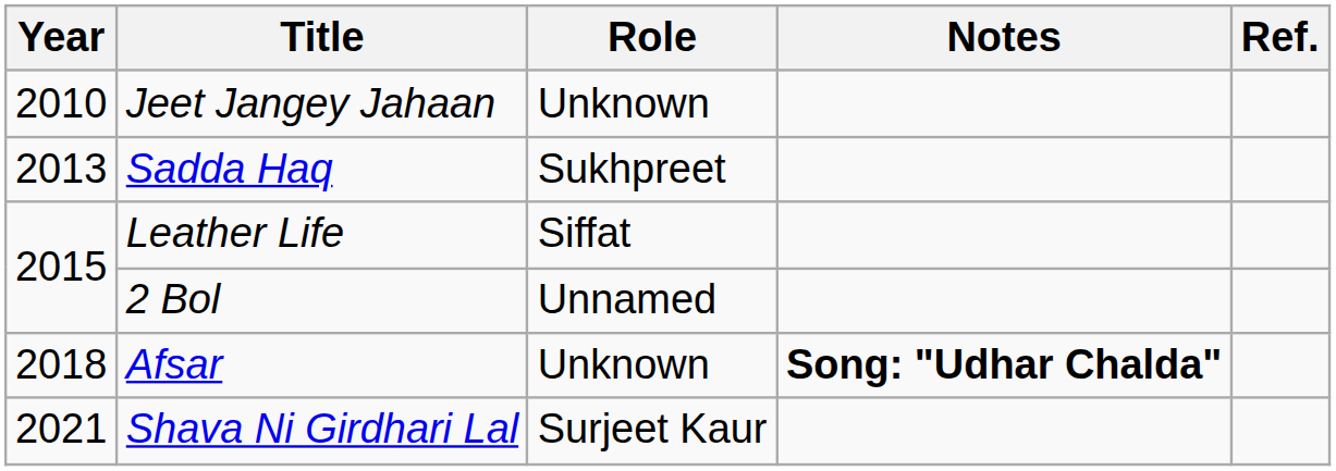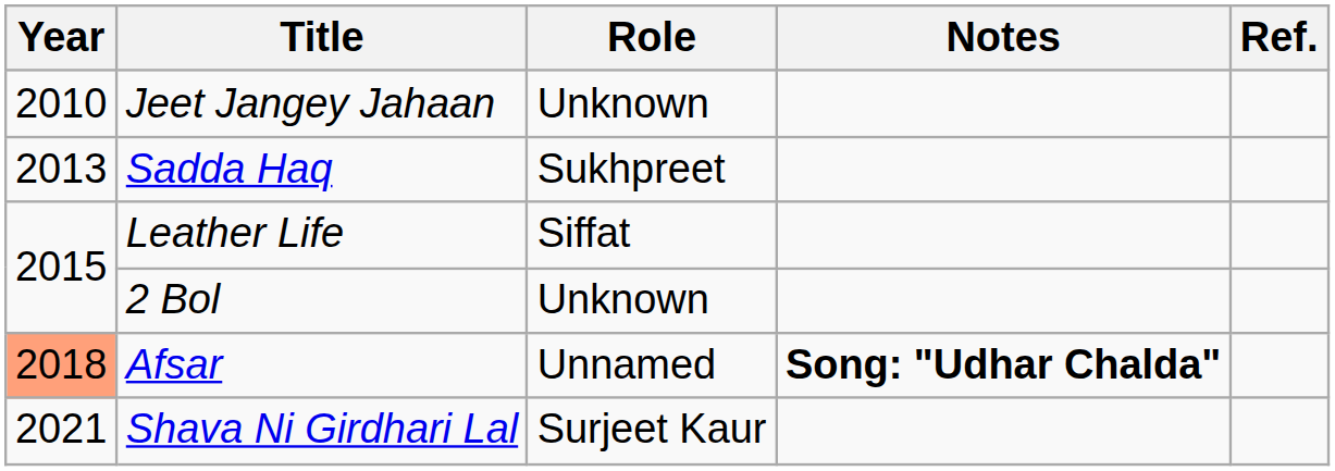2 Bol | Role: Unnamed -> Unknown
Afsar | Year: no background -> lightsalmon background
Afsar | Role: Unknown -> Unnamed
